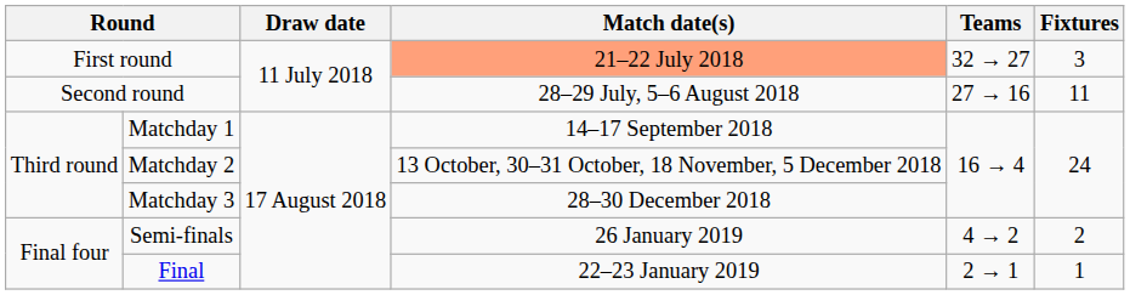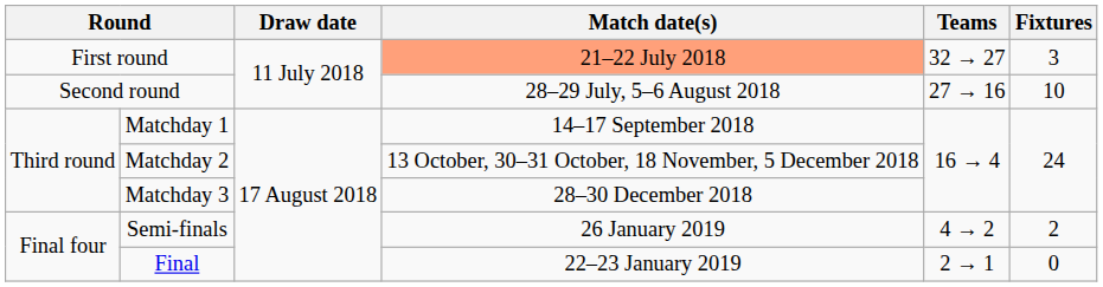Second round | Fixtures: 11 -> 10
Final | Fixtures: 1 -> 0
